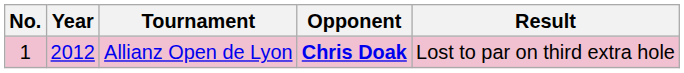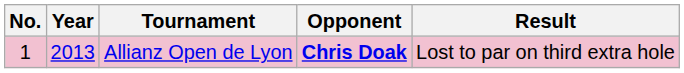Allianz Open de Lyon | Year: 2012 -> 2013
